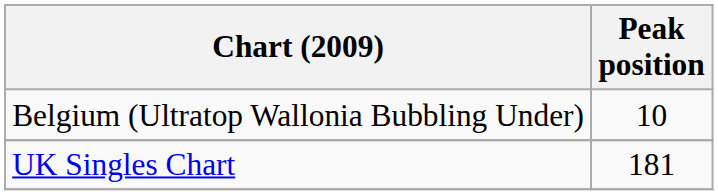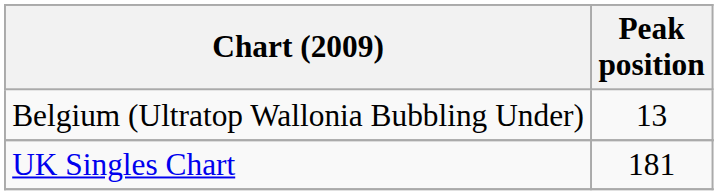Belgium (Ultratop Wallonia Bubbling Under) | Peak position: 10 -> 13
